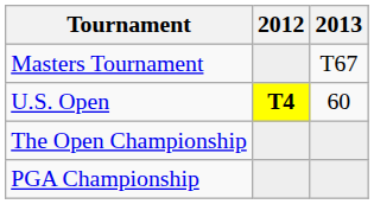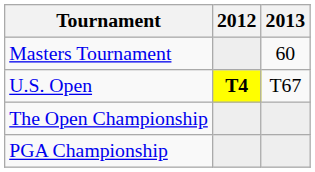Masters Tournament | 2013: T67 -> 60
U.S. Open | 2013: 60 -> T67
